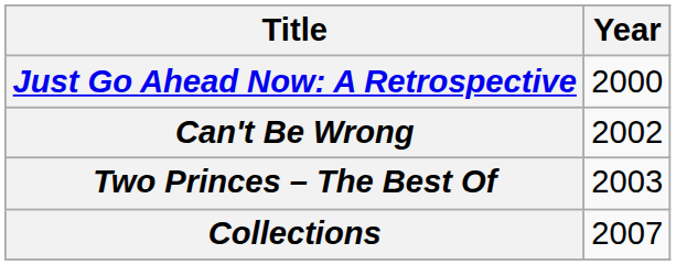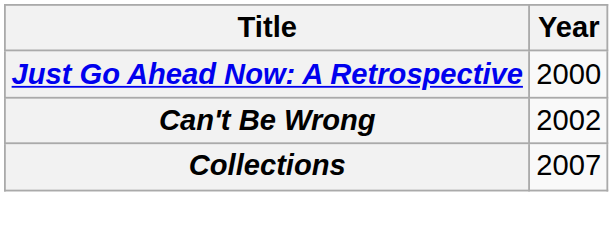- row: Two Princes – The Best Of | 2003
